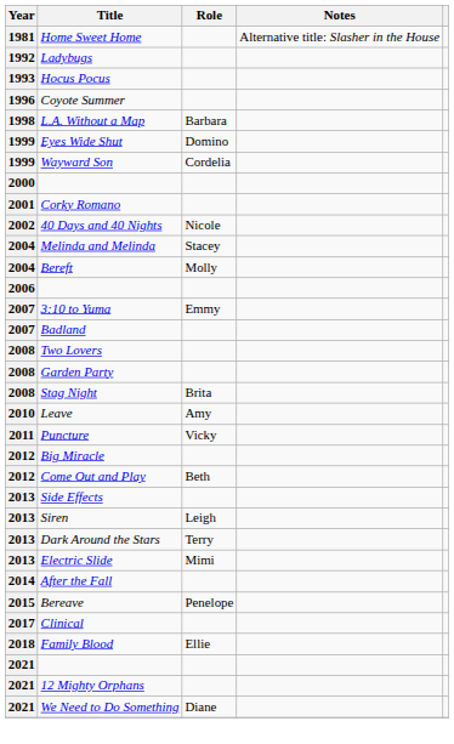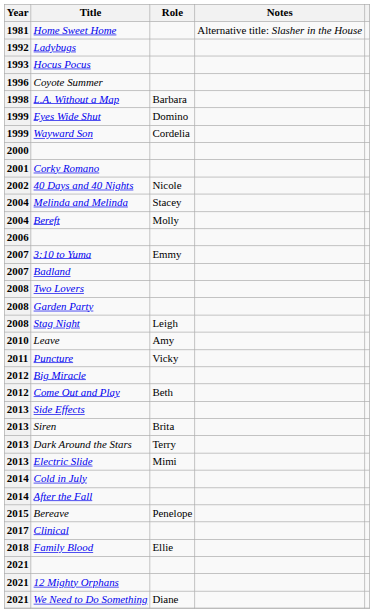Stag Night | Role: Brita -> Leigh
Siren | Role: Leigh -> Brita
+ row: 2014 | Cold in July
